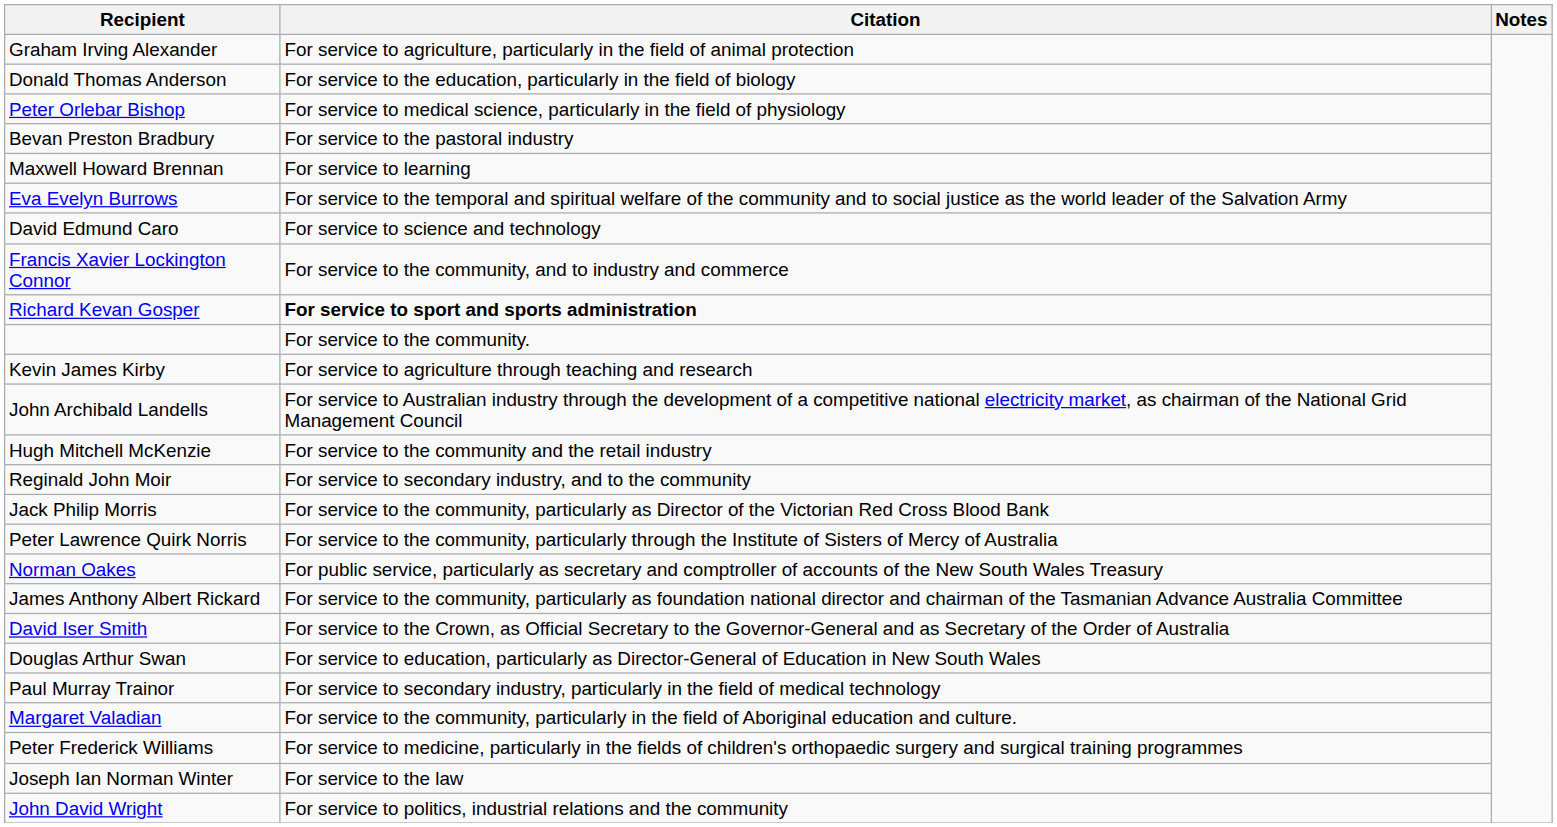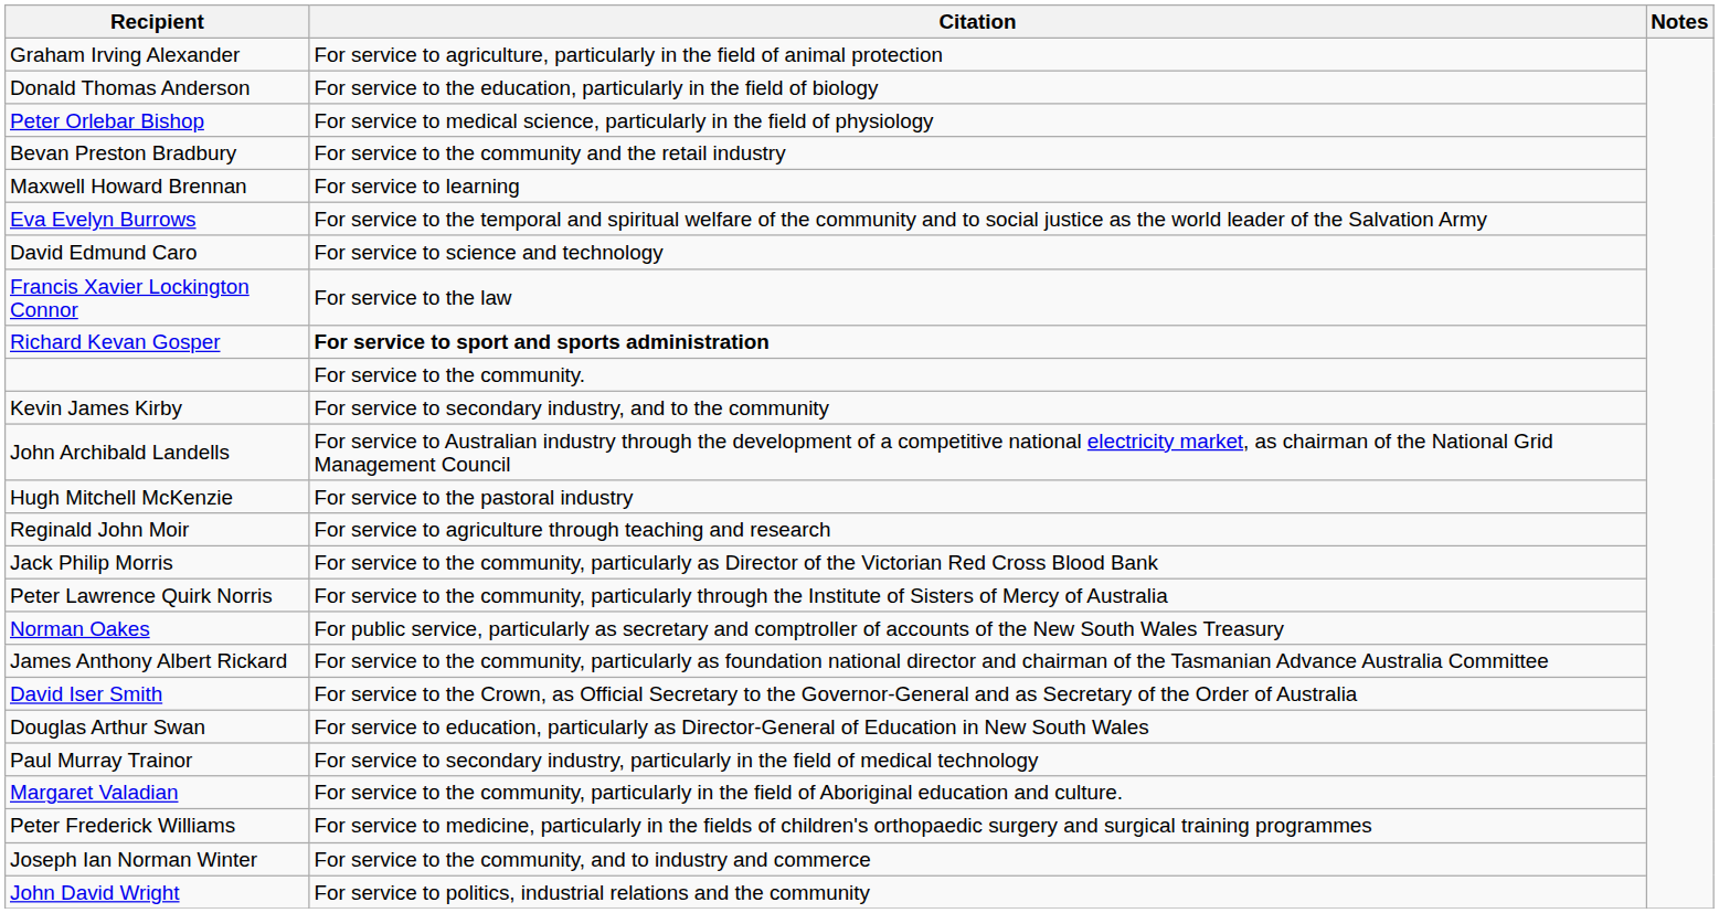Bevan Preston Bradbury | Citation: For service to the pastoral industry -> For service to the community and the retail industry
Francis Xavier Lockington Connor | Citation: For service to the community, and to industry and commerce -> For service to the law
Kevin James Kirby | Citation: For service to agriculture through teaching and research -> For service to secondary industry, and to the community
Hugh Mitchell McKenzie | Citation: For service to the community and the retail industry -> For service to the pastoral industry
Reginald John Moir | Citation: For service to secondary industry, and to the community -> For service to agriculture through teaching and research
Joseph Ian Norman Winter | Citation: For service to the law -> For service to the community, and to industry and commerce
